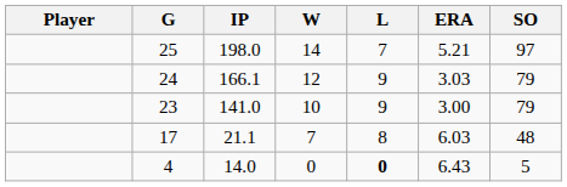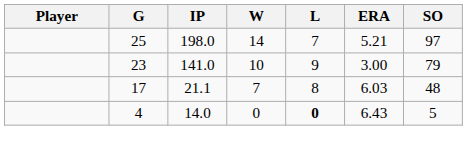- row: 24 | 166.1 | 12 | 9 | 3.03 | 79
